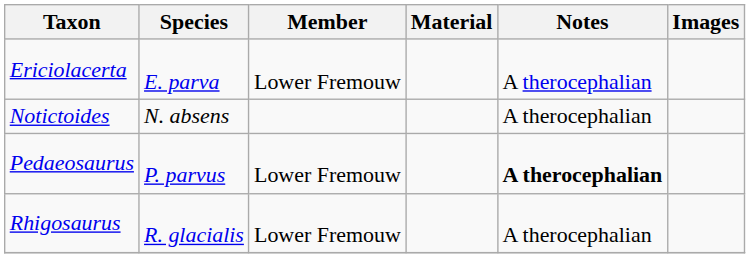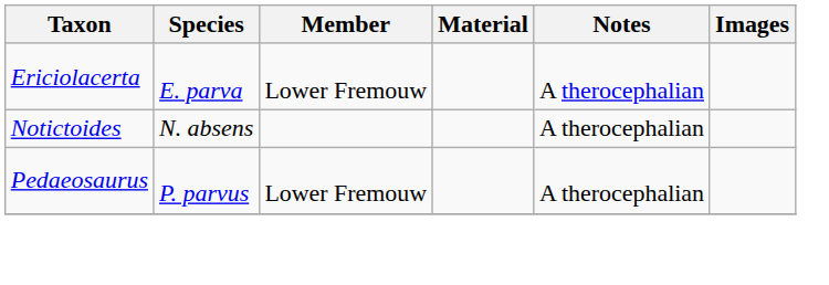Pedaeosaurus | Notes: bold -> normal
- row: Rhigosaurus | R. glacialis | Lower Fremouw | A therocephalian
